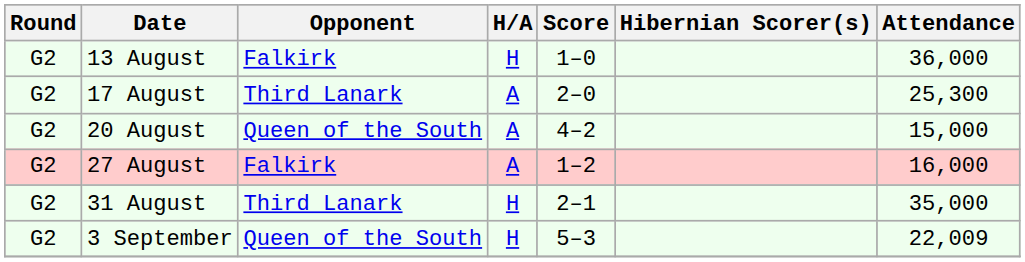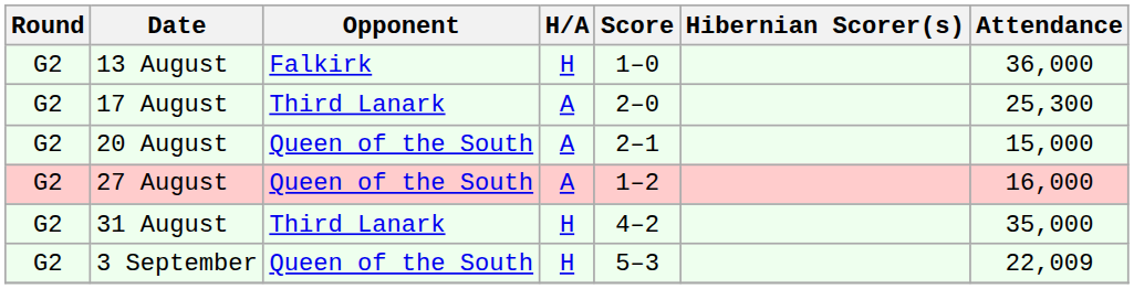20 August | Score: 4–2 -> 2–1
27 August | Opponent: Falkirk -> Queen of the South
31 August | Score: 2–1 -> 4–2
